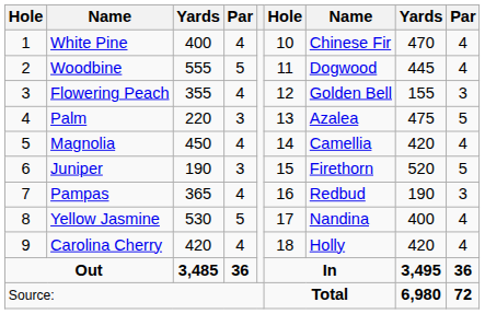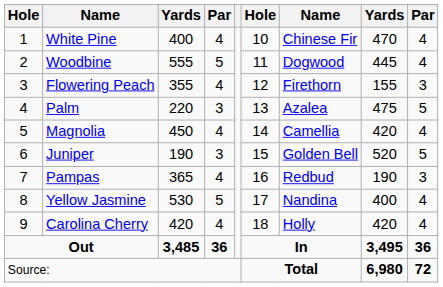Flowering Peach | column 7: Golden Bell -> Firethorn
Juniper | column 7: Firethorn -> Golden Bell
